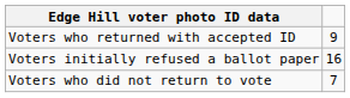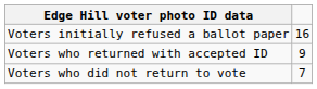rows swapped: Voters initially refused a ballot paper <-> Voters who returned with accepted ID
